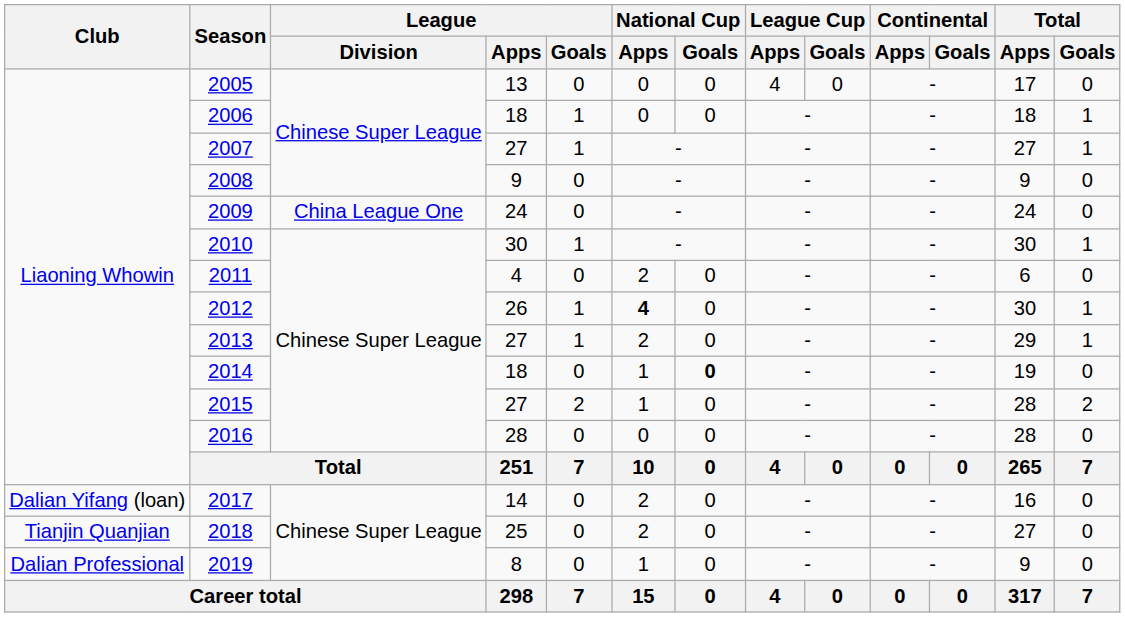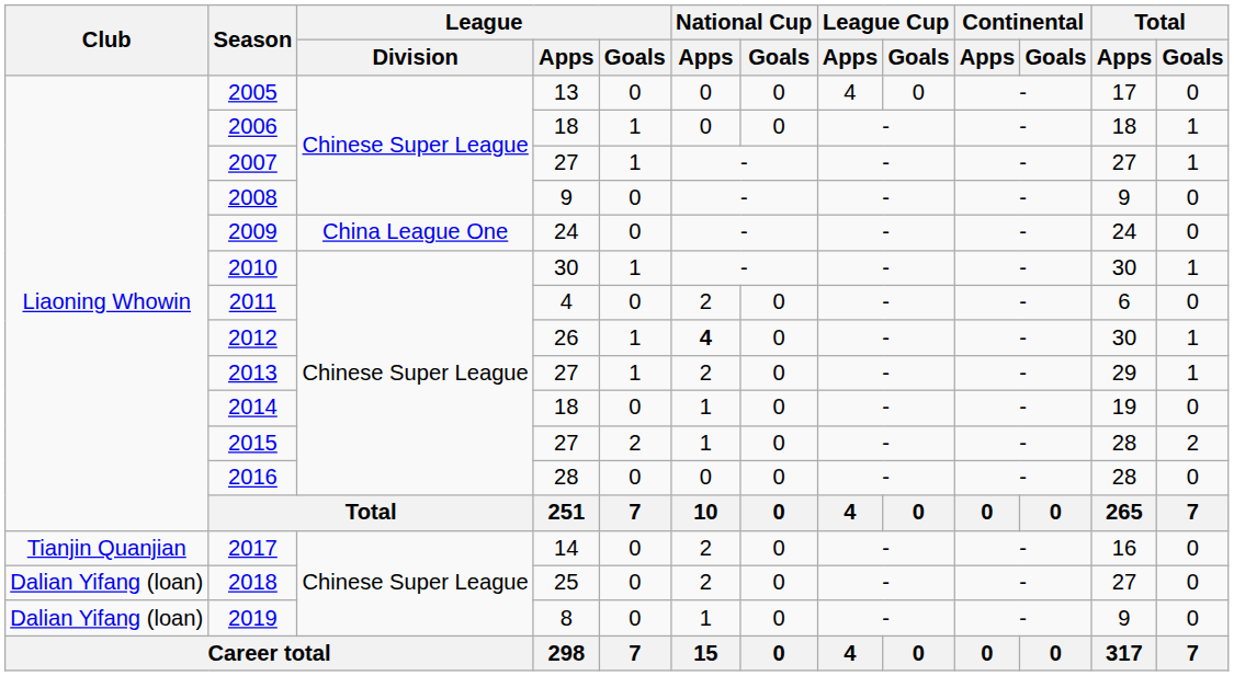2014 | National Cup / Goals: bold -> normal
2017 | Club: Dalian Yifang (loan) -> Tianjin Quanjian
2018 | Club: Tianjin Quanjian -> Dalian Yifang (loan)
2019 | Club: Dalian Professional -> Dalian Yifang (loan)
